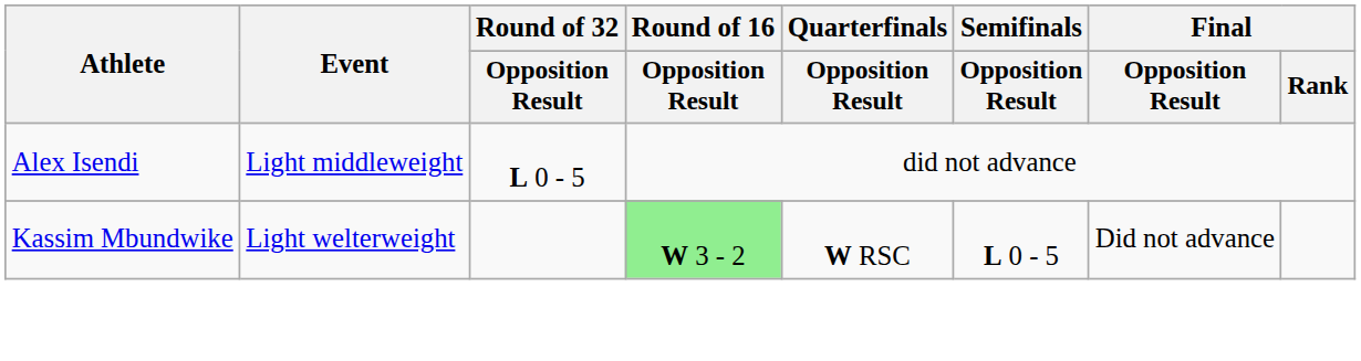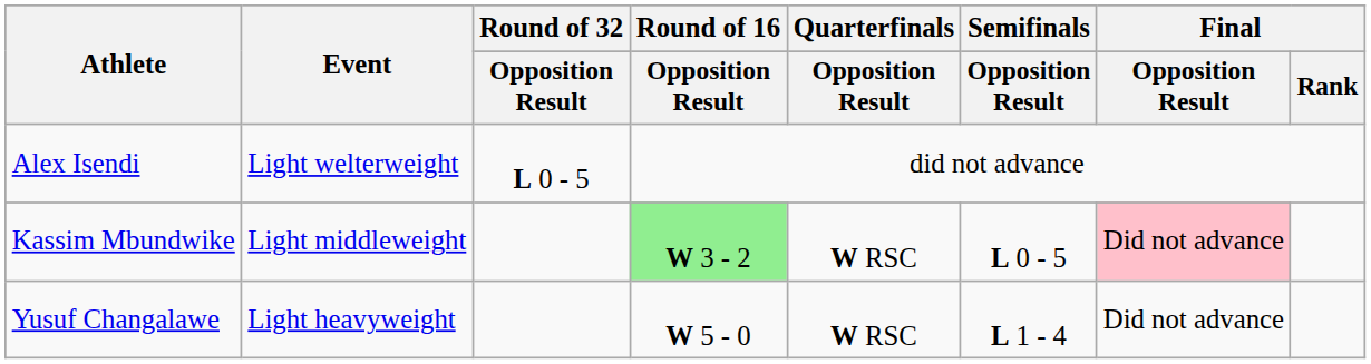Alex Isendi | Event: Light middleweight -> Light welterweight
Kassim Mbundwike | Event: Light welterweight -> Light middleweight
Kassim Mbundwike | Final / Opposition Result: no background -> pink background
+ row: Yusuf Changalawe | Light heavyweight | W 5 - 0 | W RSC | L 1 - 4 | Did not advance
